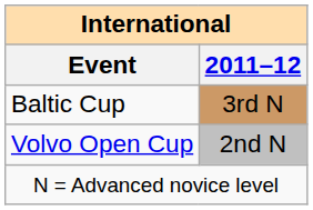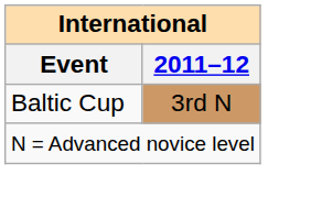- row: Volvo Open Cup | 2nd N
